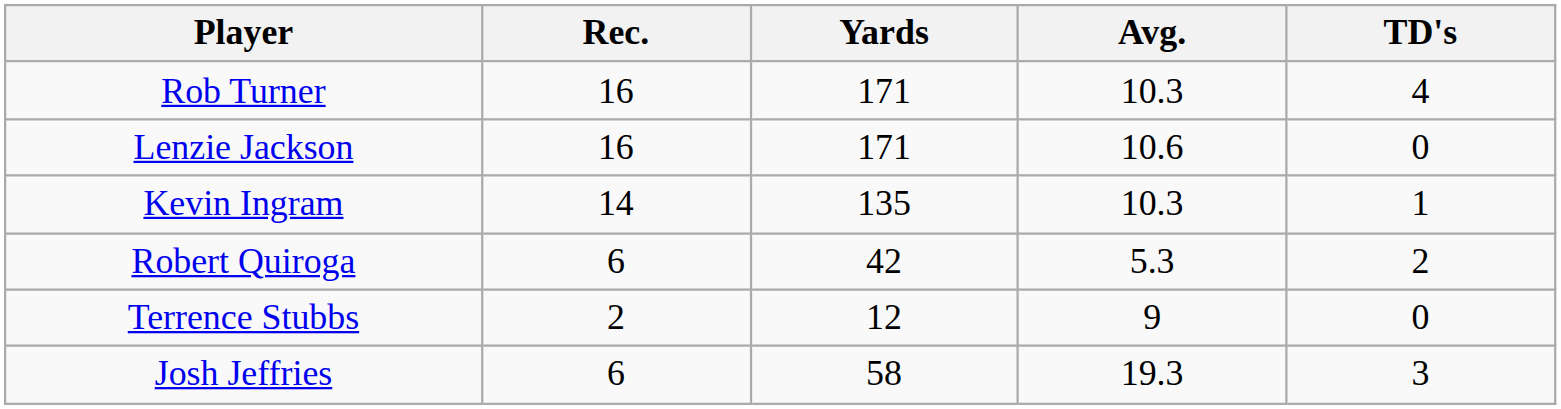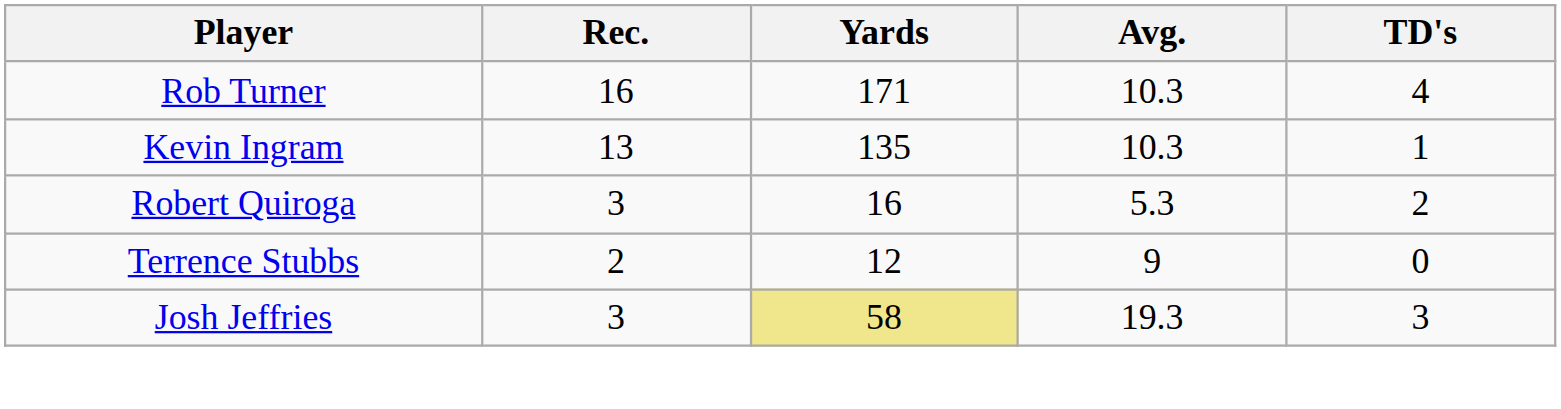- row: Lenzie Jackson | 16 | 171 | 10.6 | 0
Kevin Ingram | Rec.: 14 -> 13
Robert Quiroga | Rec.: 6 -> 3
Robert Quiroga | Yards: 42 -> 16
Josh Jeffries | Rec.: 6 -> 3
Josh Jeffries | Yards: no background -> khaki background
